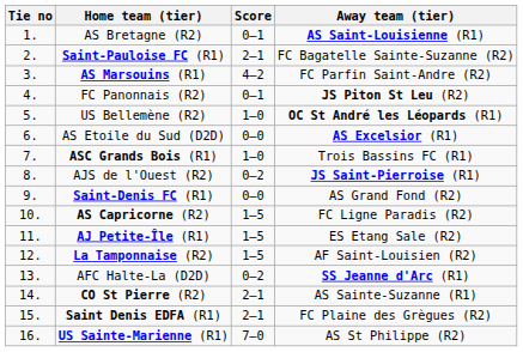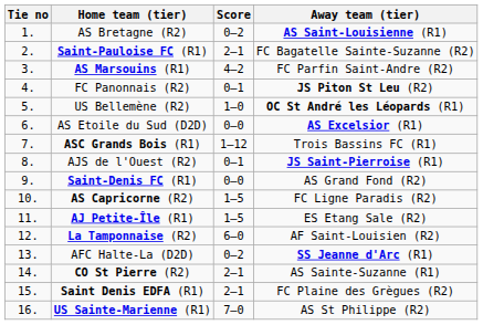AS Bretagne (R2) | Score: 0–1 -> 0–2
ASC Grands Bois (R1) | Score: 1–0 -> 1–12
AJS de l'Ouest (R2) | Score: 0–2 -> 0–1
La Tamponnaise (R2) | Score: 1–5 -> 6–0
